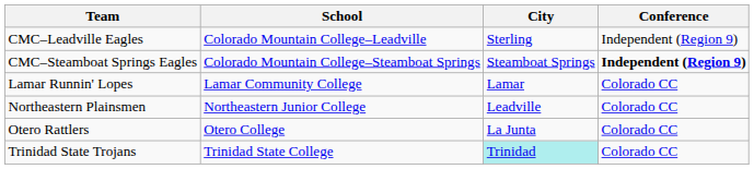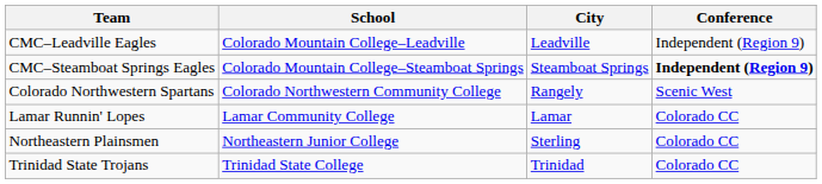CMC–Leadville Eagles | City: Sterling -> Leadville
+ row: Colorado Northwestern Spartans | Colorado Northwestern Community College | Rangely | Scenic West
Northeastern Plainsmen | City: Leadville -> Sterling
- row: Otero Rattlers | Otero College | La Junta | Colorado CC
Trinidad State Trojans | City: paleturquoise background -> no background
